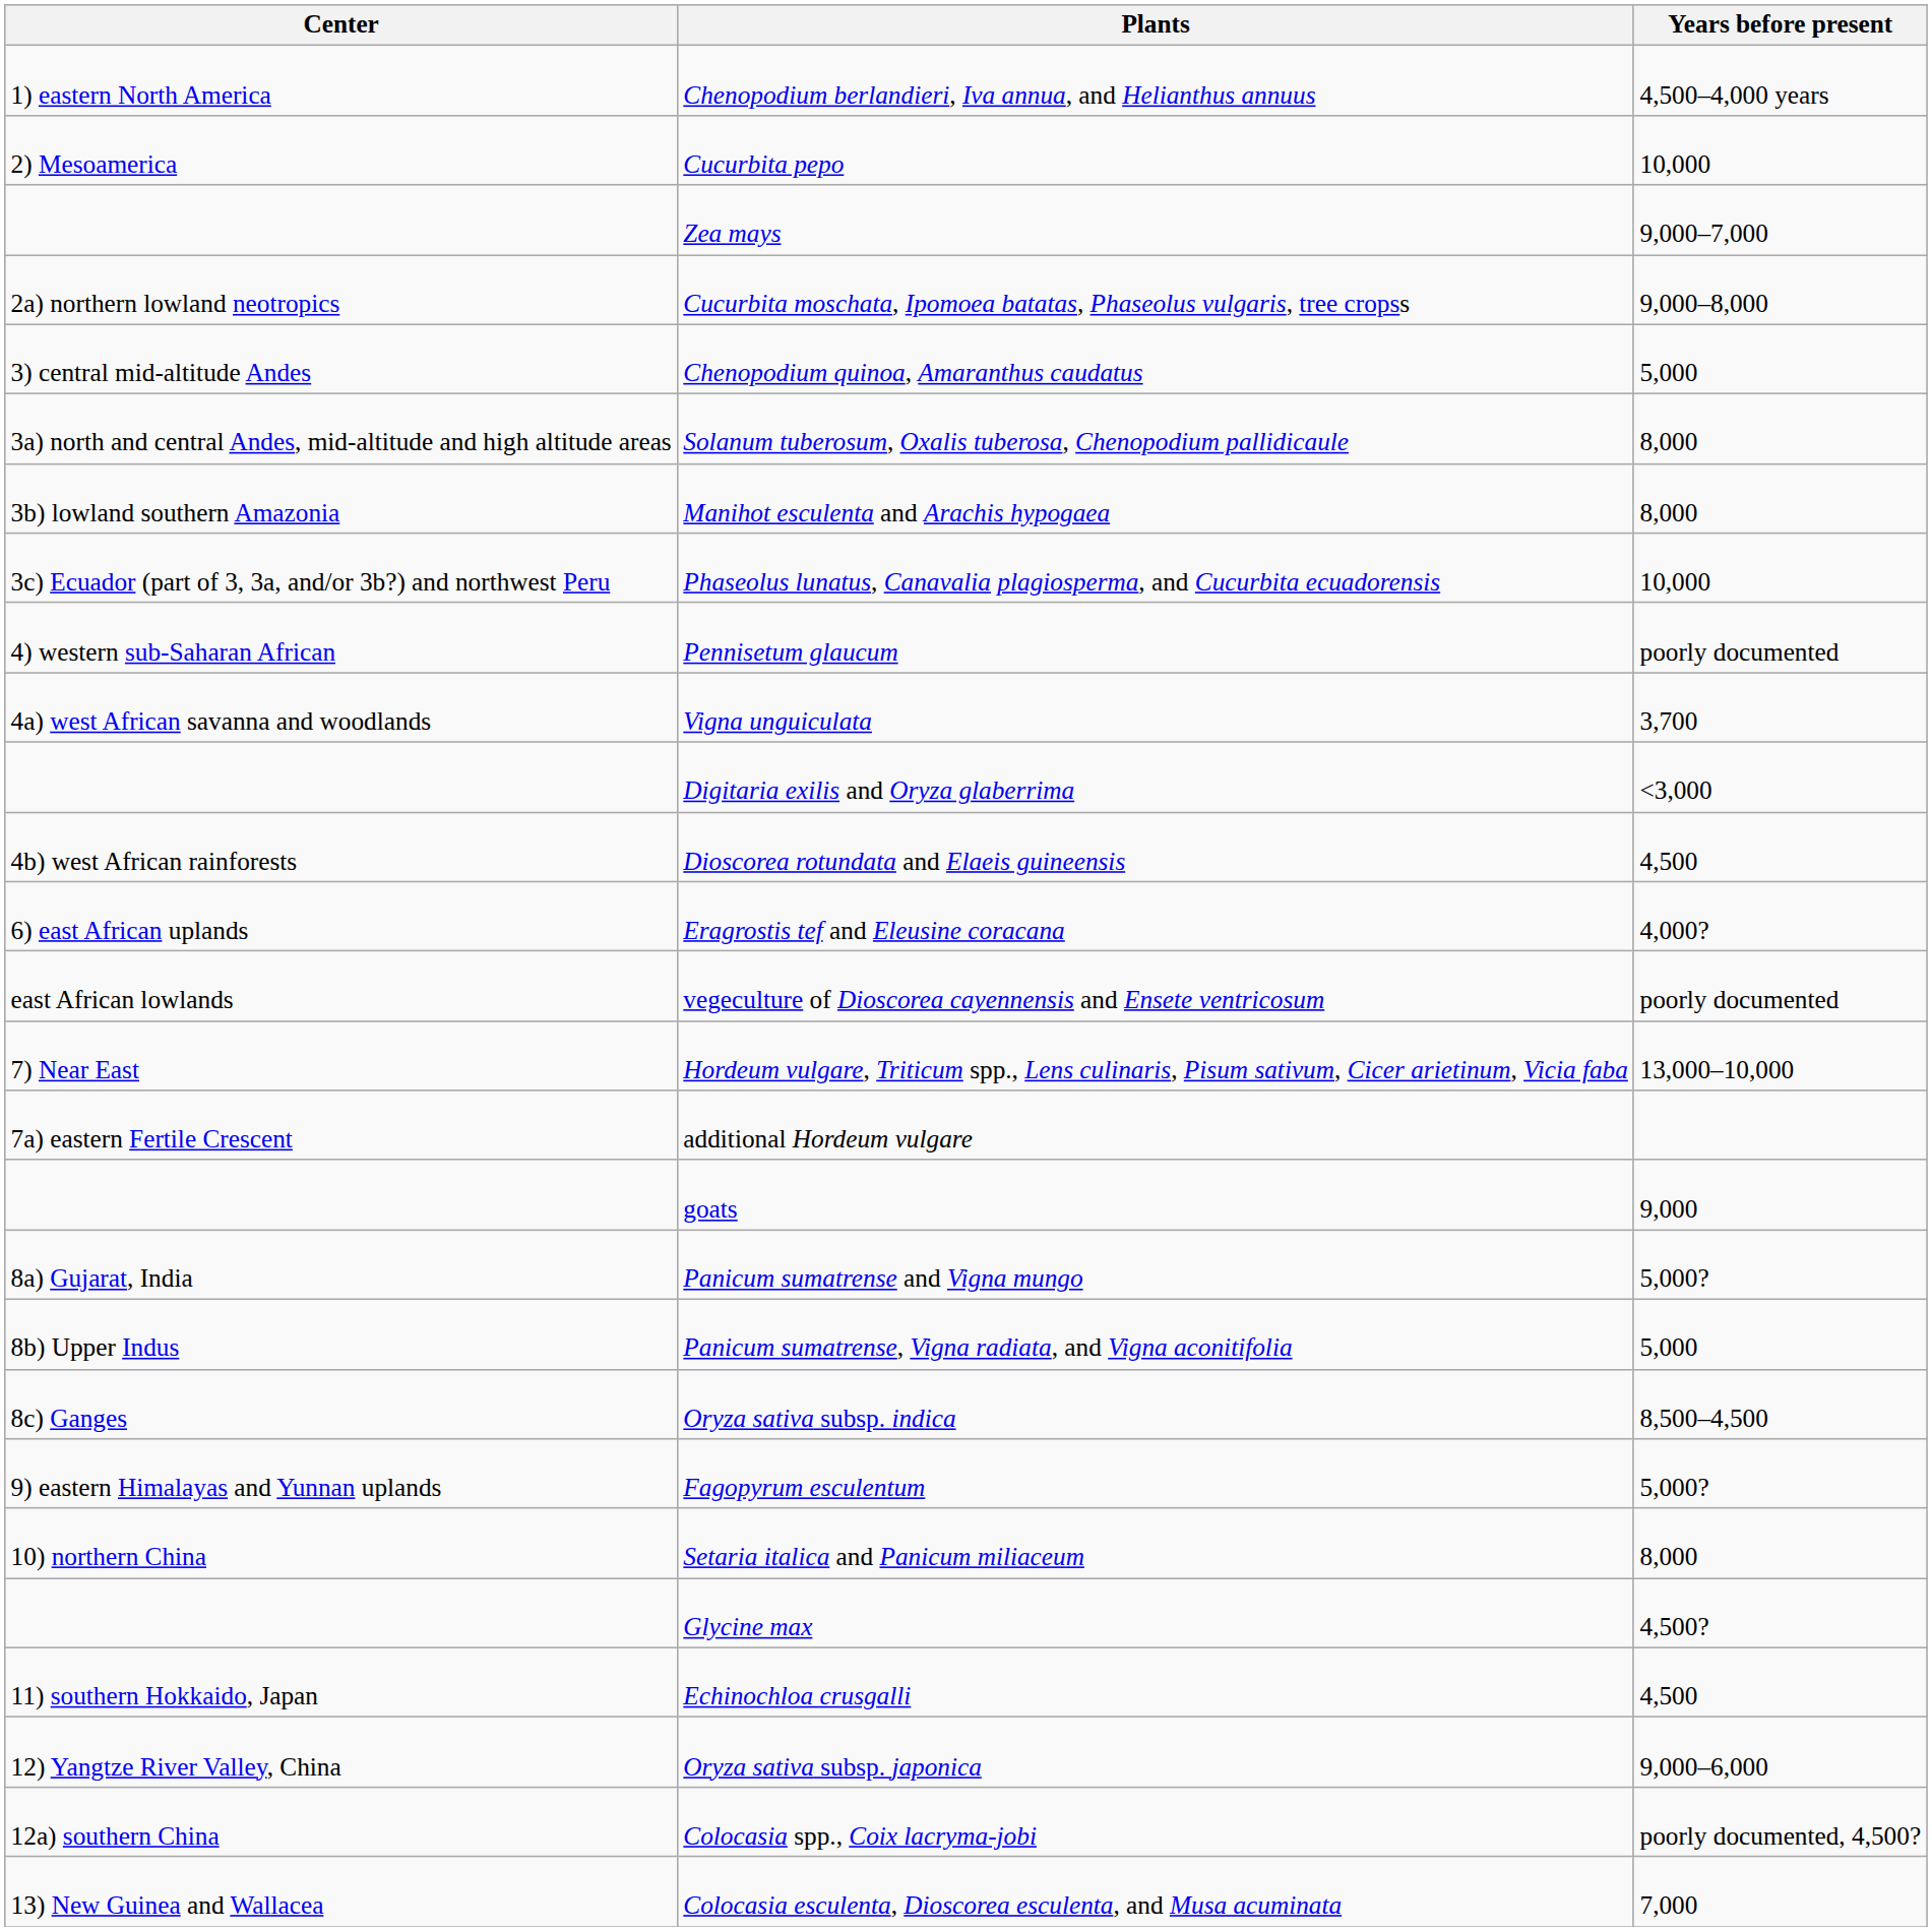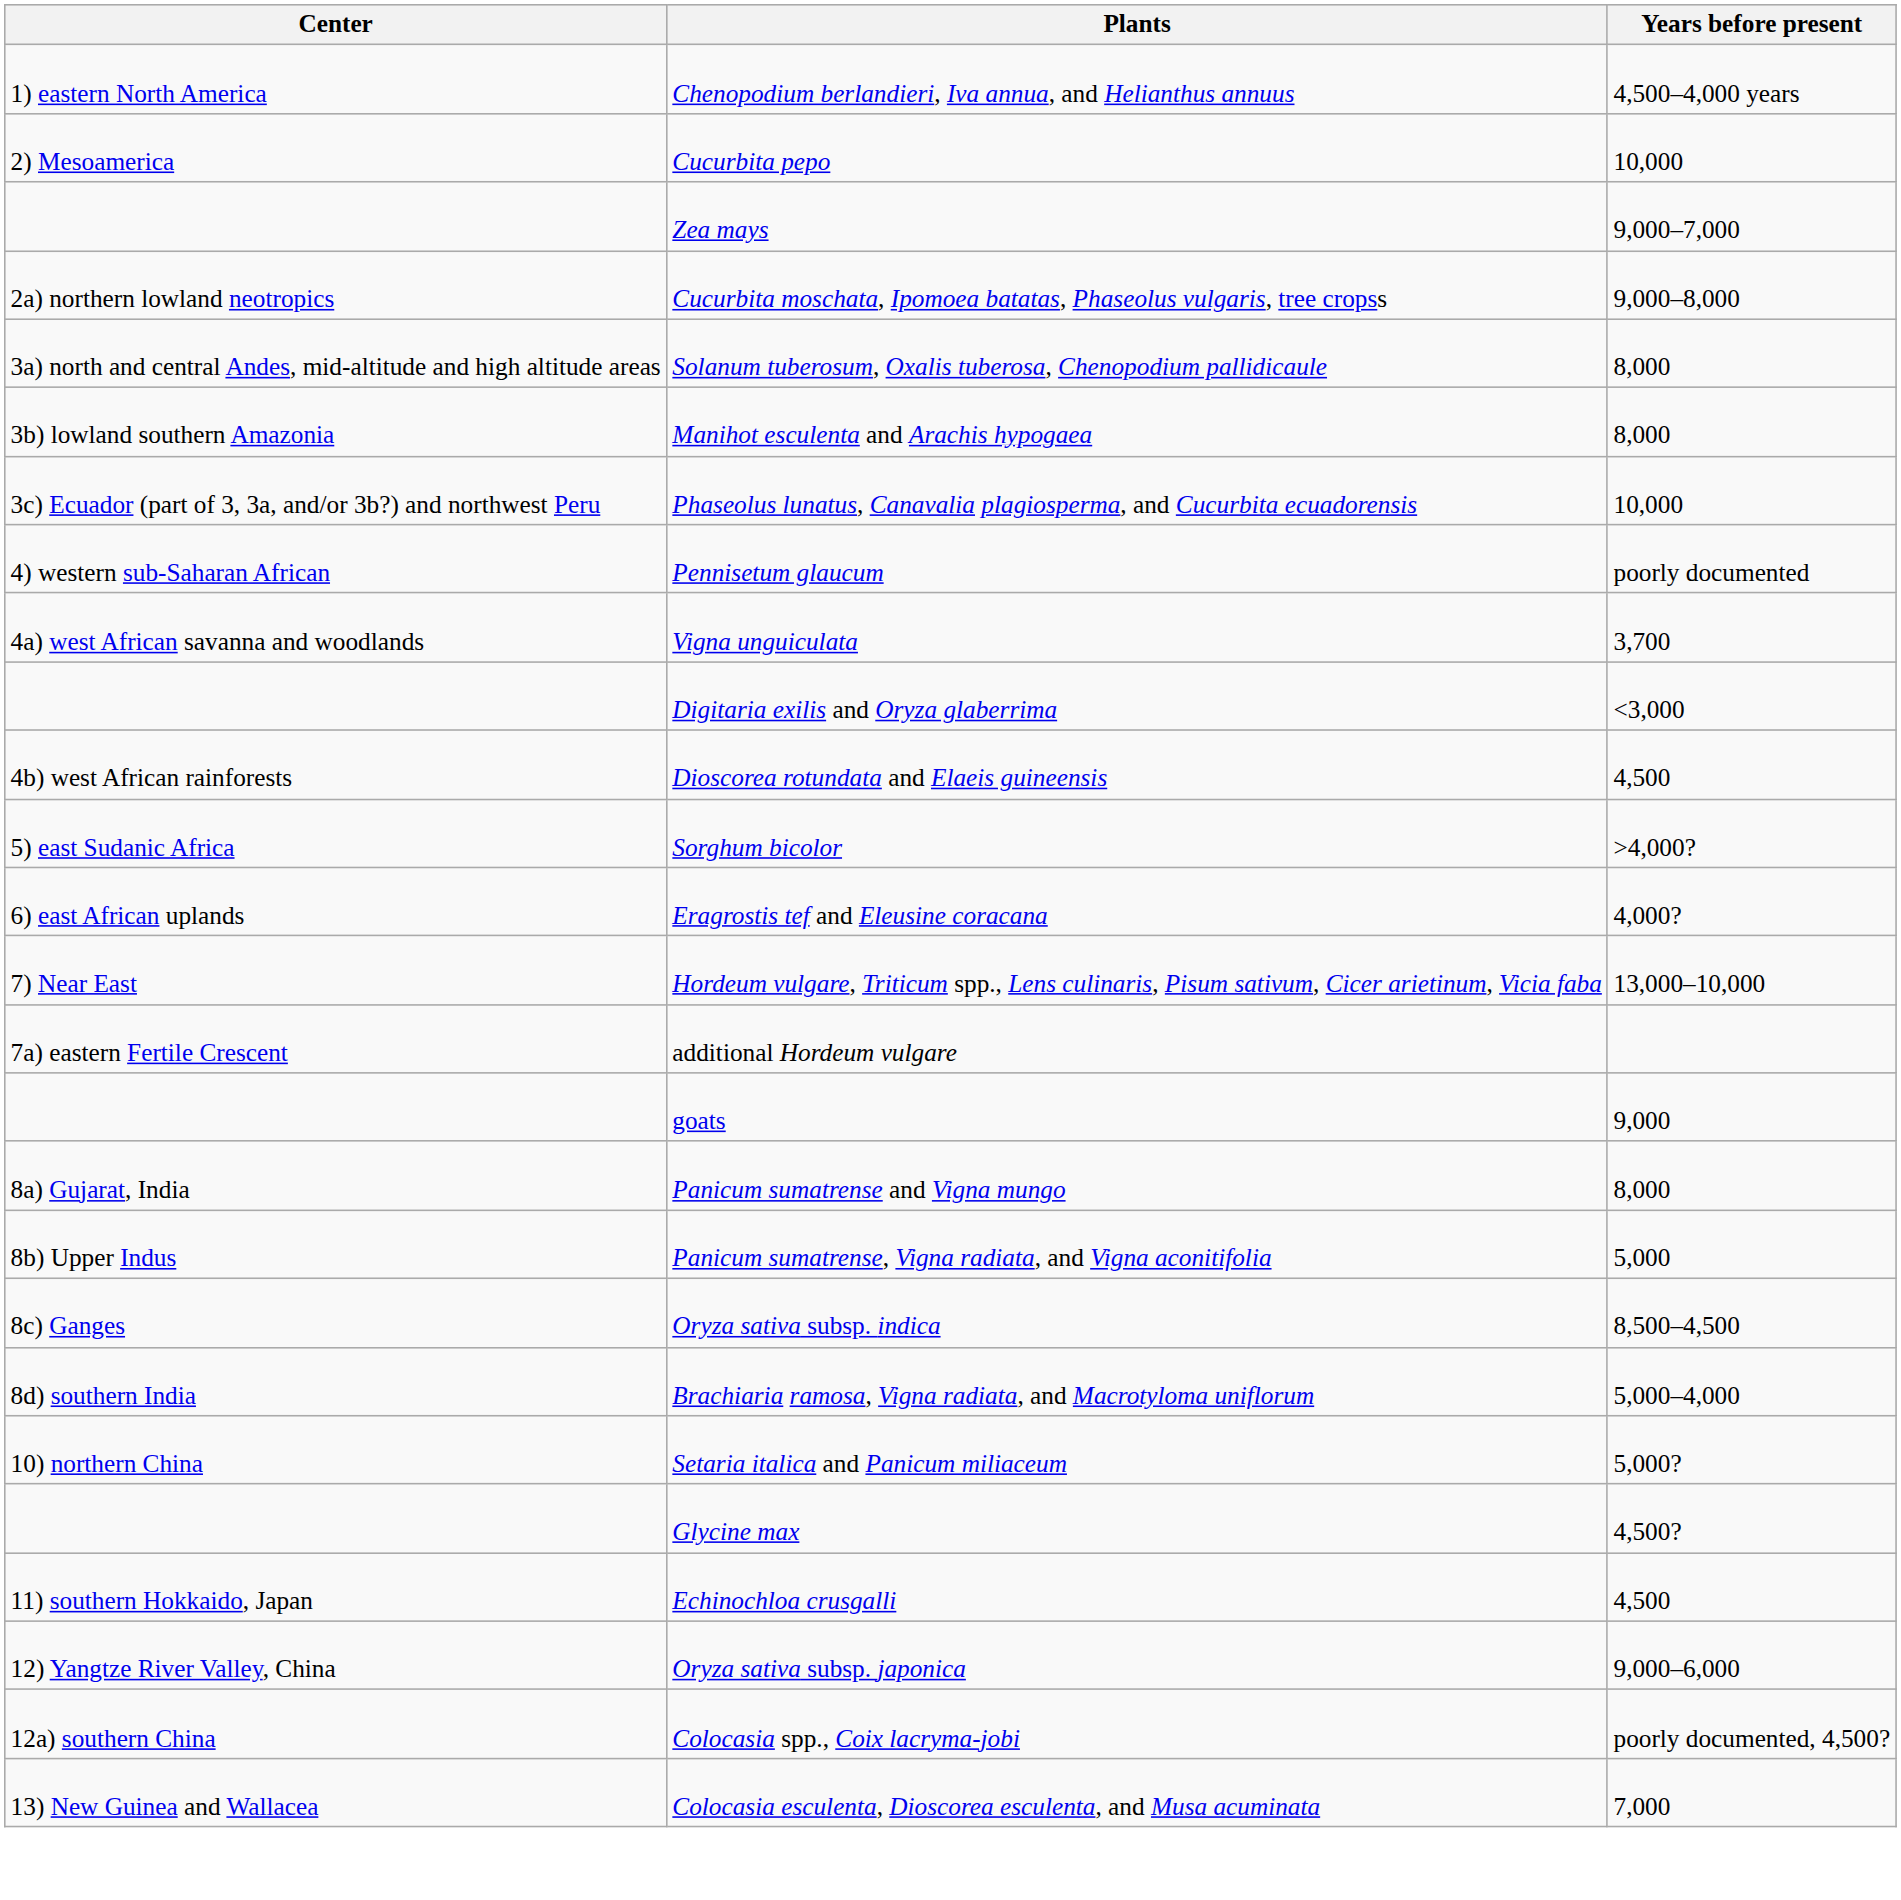- row: 3) central mid-altitude Andes | Chenopodium quinoa, Amaranthus caudatus | 5,000
+ row: 5) east Sudanic Africa | Sorghum bicolor | >4,000?
- row: east African lowlands | vegeculture of Dioscorea cayennensis and Ensete ventricosum | poorly documented
Panicum sumatrense and Vigna mungo | Years before present: 5,000? -> 8,000
+ row: 8d) southern India | Brachiaria ramosa, Vigna radiata, and Macrotyloma uniflorum | 5,000–4,000
- row: 9) eastern Himalayas and Yunnan uplands | Fagopyrum esculentum | 5,000?
Setaria italica and Panicum miliaceum | Years before present: 8,000 -> 5,000?
